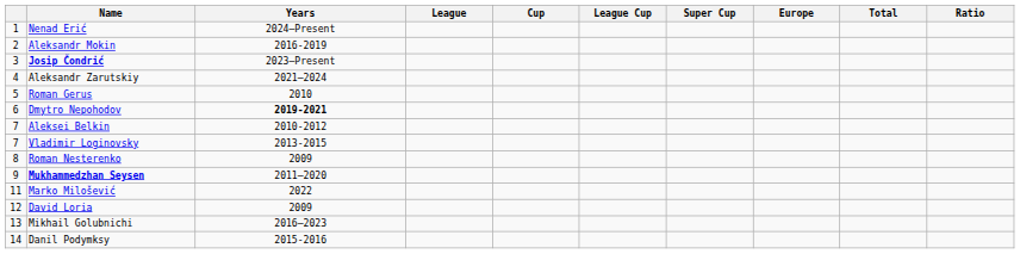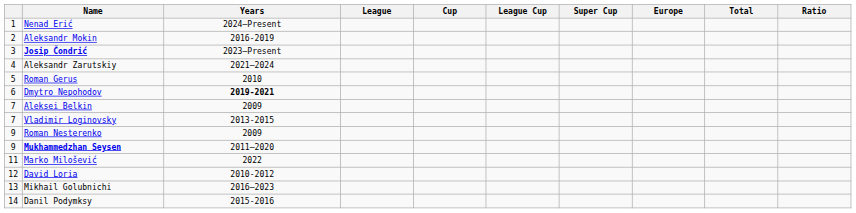Aleksei Belkin | Years: 2010-2012 -> 2009
Roman Nesterenko | column 1: 8 -> 9
David Loria | Years: 2009 -> 2010-2012
